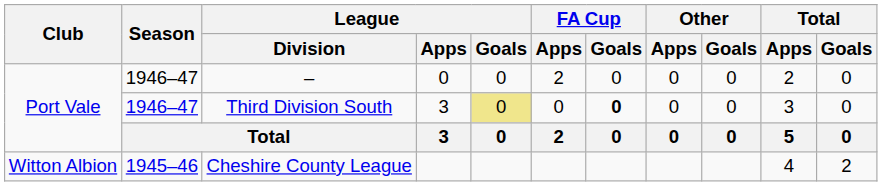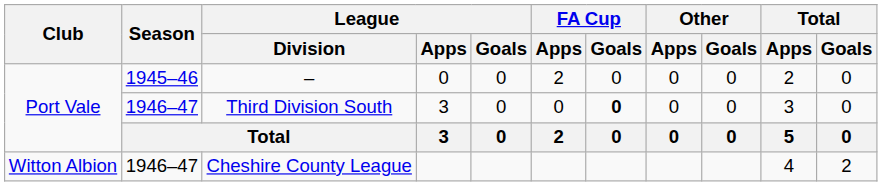– | Season: 1946–47 -> 1945–46
Third Division South | League / Goals: khaki background -> no background
Cheshire County League | Season: 1945–46 -> 1946–47
